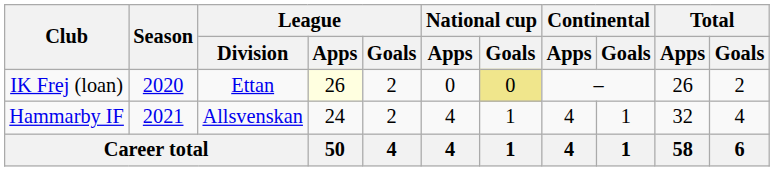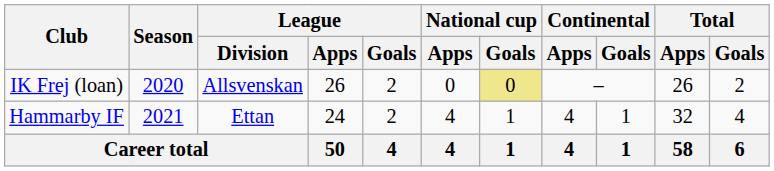IK Frej (loan) | League / Division: Ettan -> Allsvenskan
IK Frej (loan) | League / Apps: lightyellow background -> no background
Hammarby IF | League / Division: Allsvenskan -> Ettan
